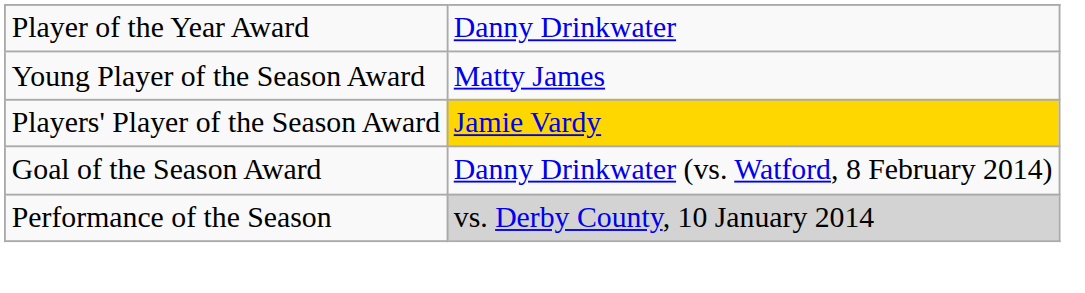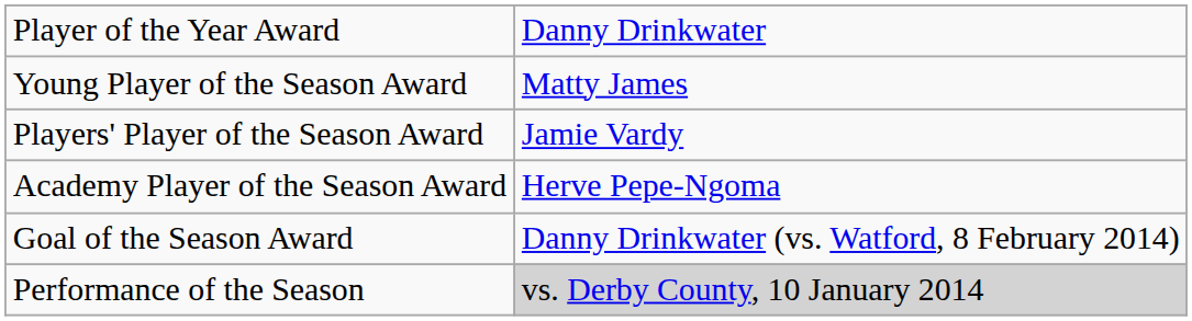Players' Player of the Season Award | column 2: gold background -> no background
+ row: Academy Player of the Season Award | Herve Pepe-Ngoma
